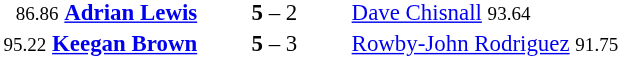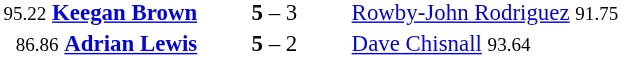rows swapped: 86.86 Adrian Lewis <-> 95.22 Keegan Brown
